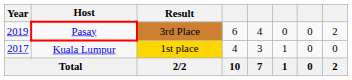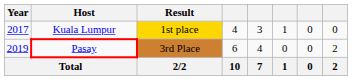rows swapped: Kuala Lumpur <-> Pasay
